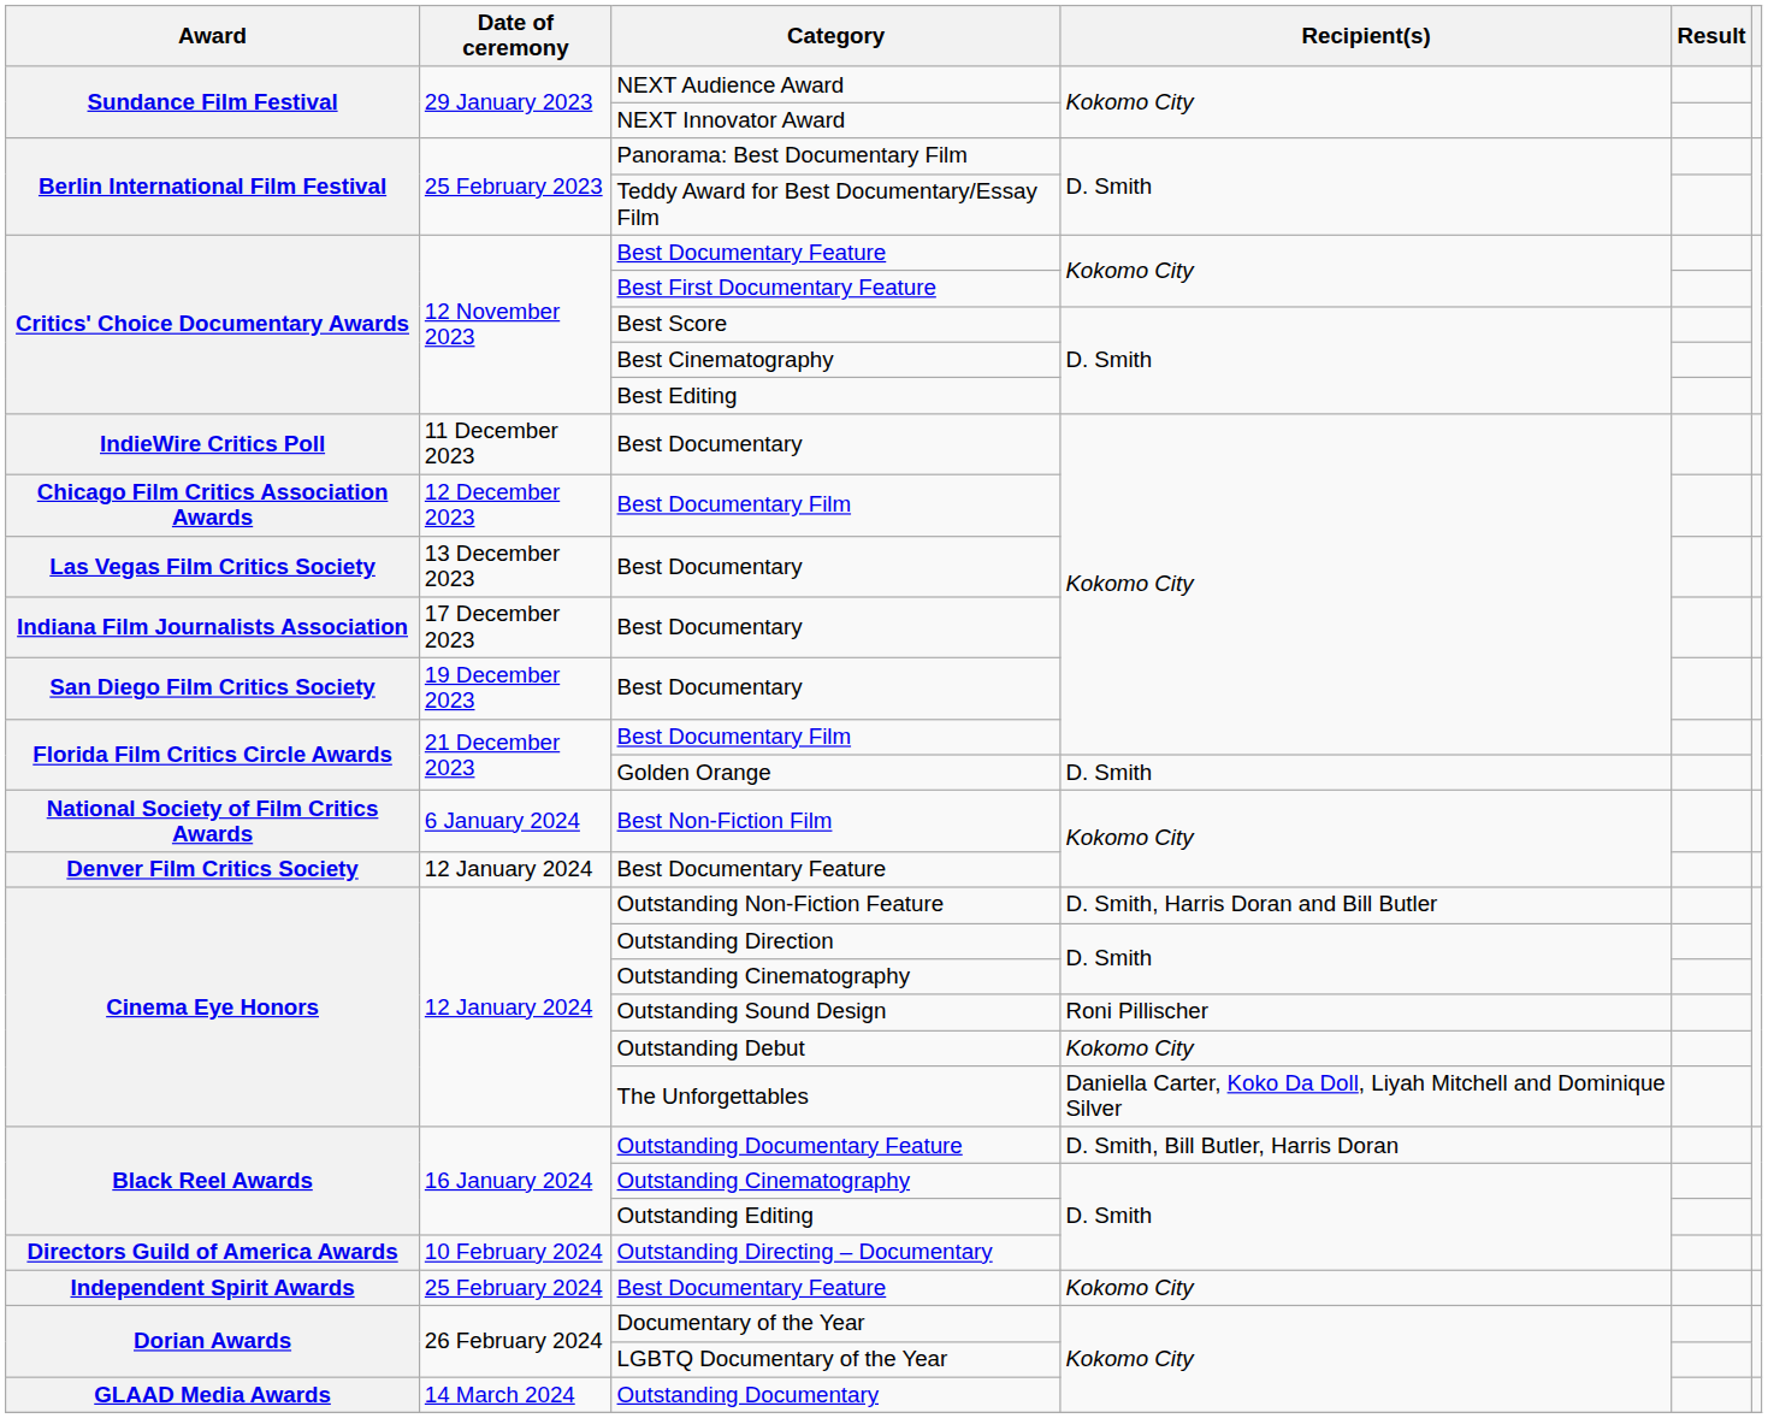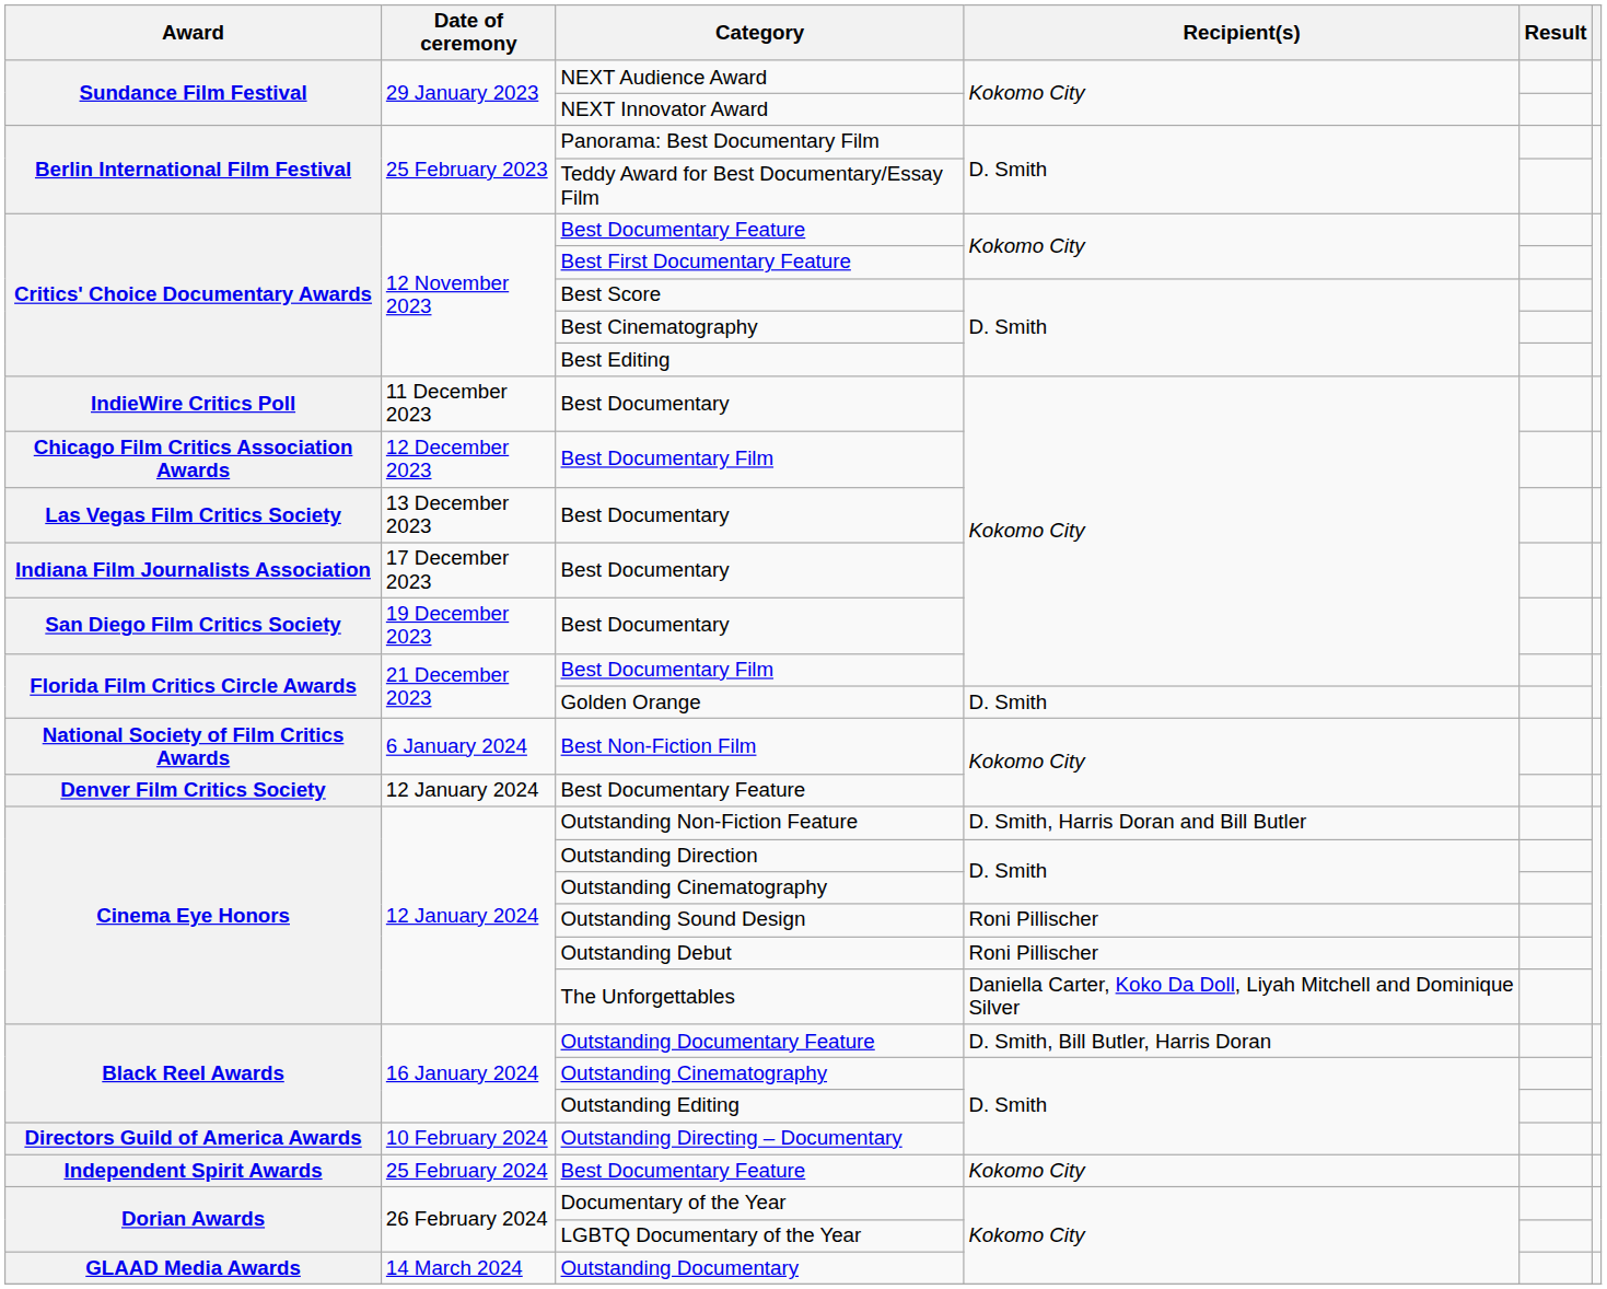Outstanding Debut | Recipient(s): Kokomo City -> Roni Pillischer
